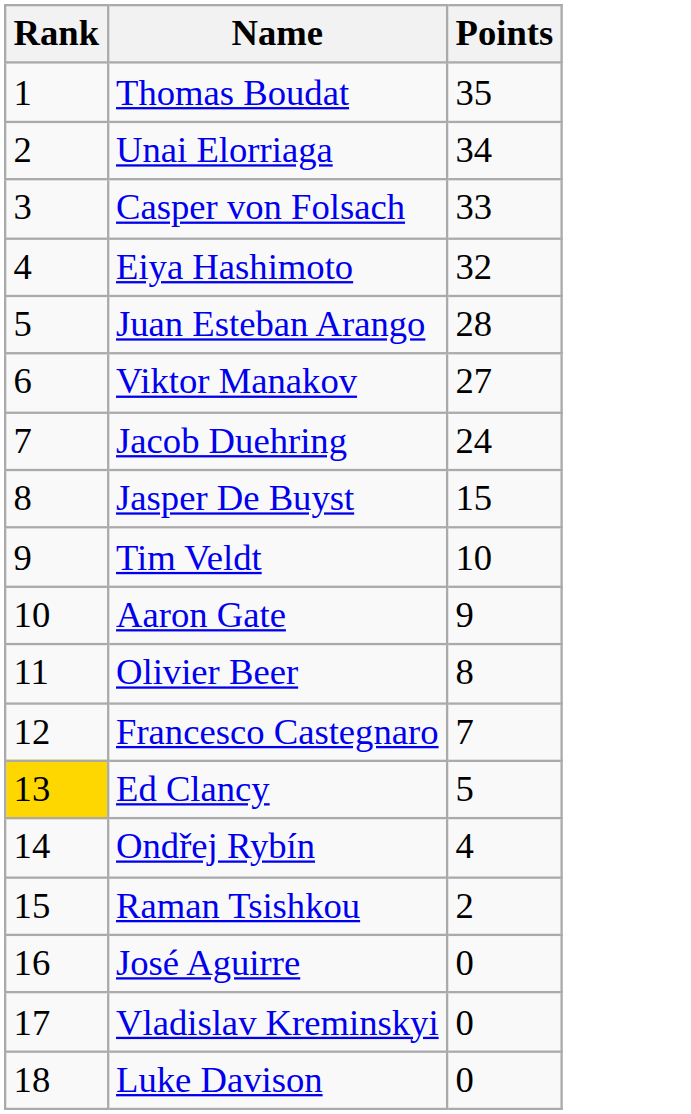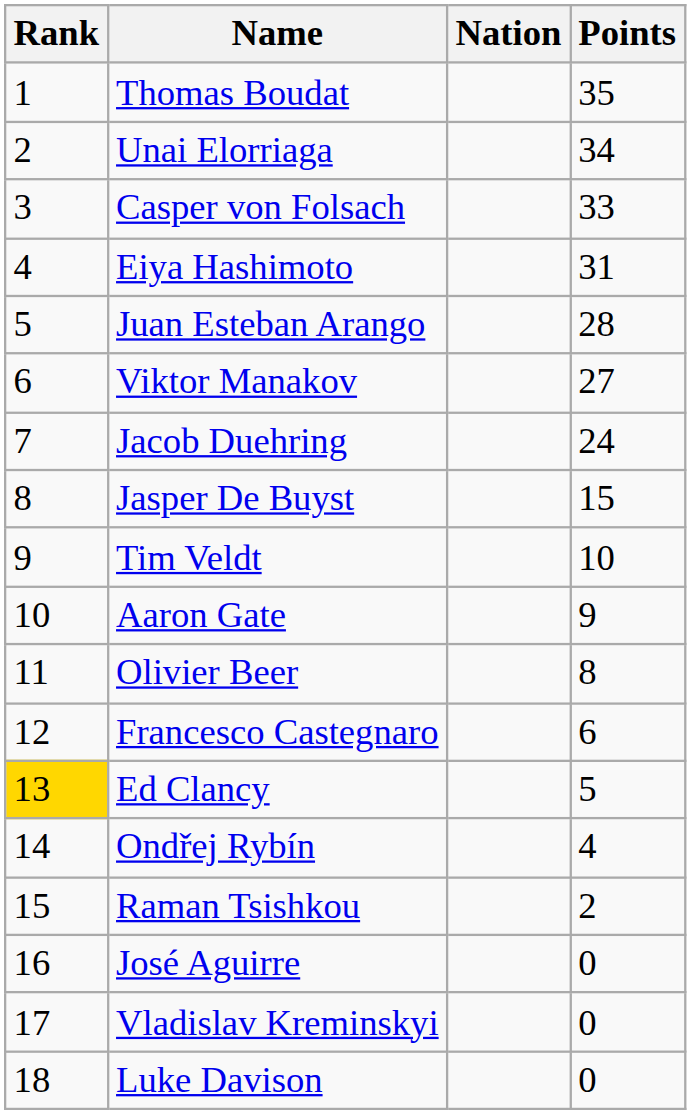+ column: Nation
Eiya Hashimoto | Points: 32 -> 31
Francesco Castegnaro | Points: 7 -> 6
